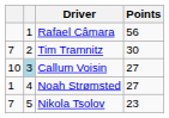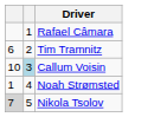- column: Points | 56 | 30 | 27 | 27 | 23
Tim Tramnitz | column 1: 7 -> 6
Nikola Tsolov | column 1: no background -> lightgrey background
